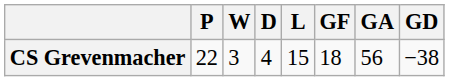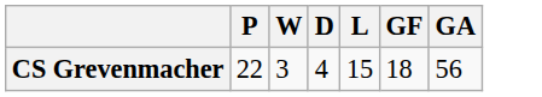- column: GD | −38
